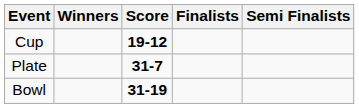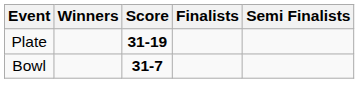- row: Cup | 19-12
Plate | Score: 31-7 -> 31-19
Bowl | Score: 31-19 -> 31-7
